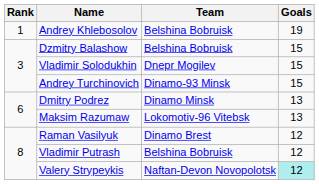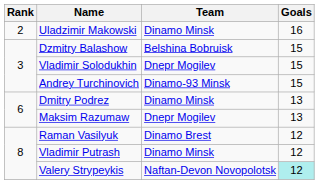- row: 1 | Andrey Khlebosolov | Belshina Bobruisk | 19
+ row: 2 | Uladzimir Makowski | Dinamo Minsk | 16
Maksim Razumaw | Team: Lokomotiv-96 Vitebsk -> Dnepr Mogilev
Vladimir Putrash | Team: Belshina Bobruisk -> Dinamo Minsk
